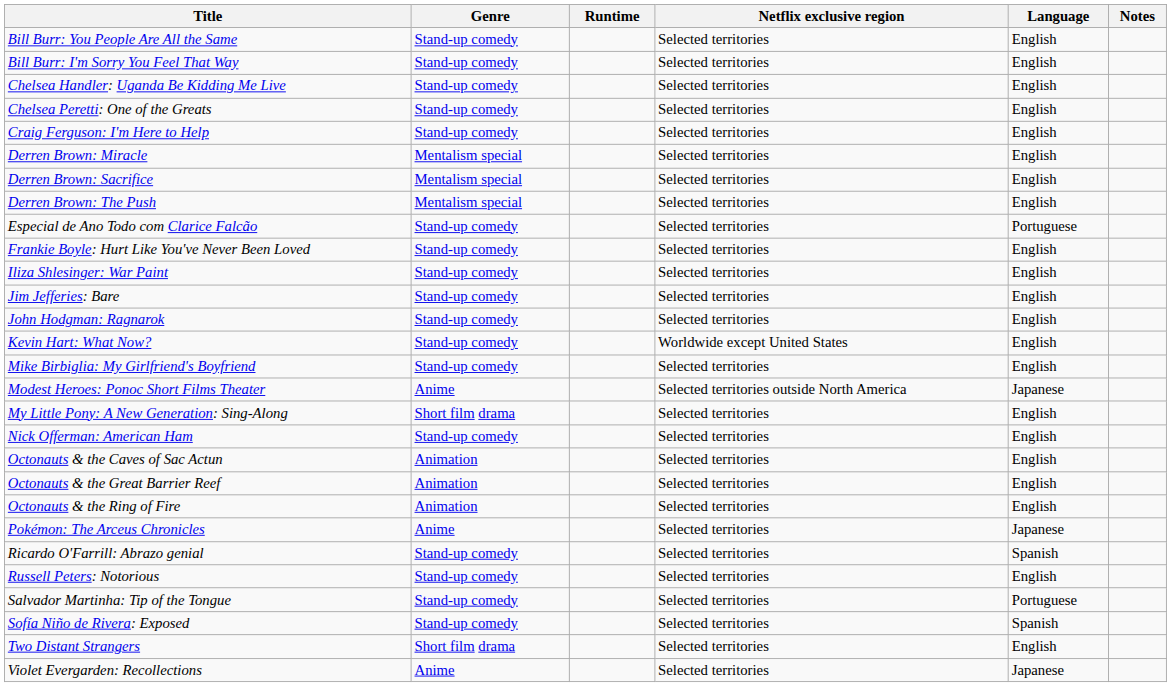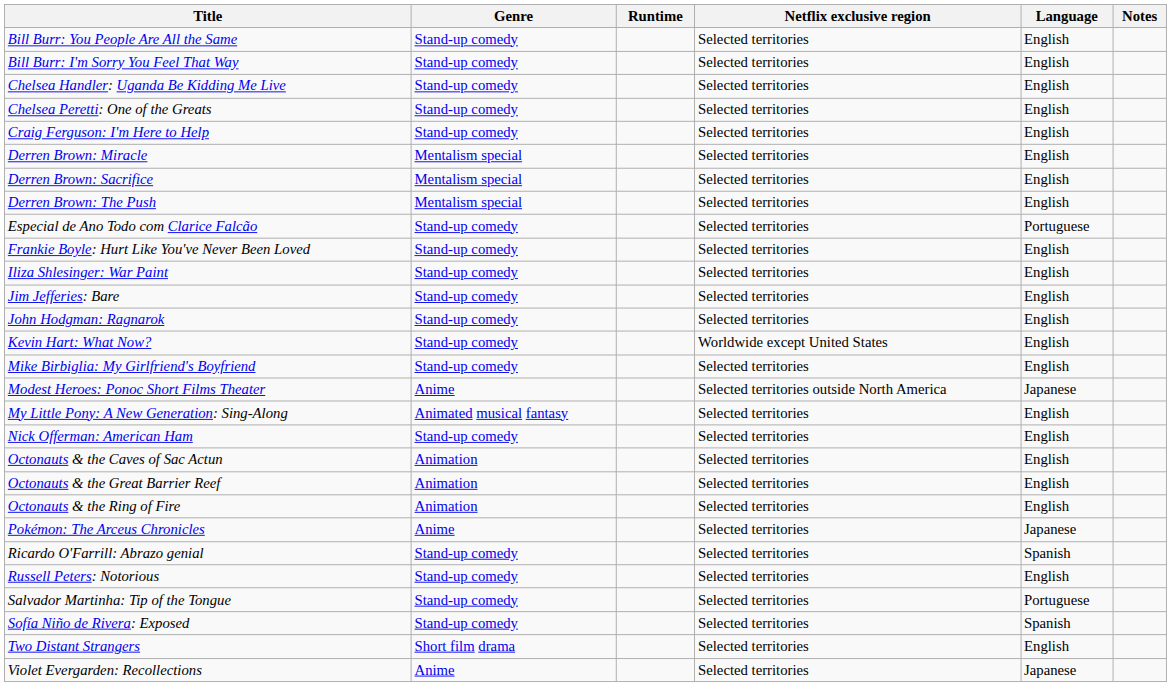My Little Pony: A New Generation: Sing-Along | Genre: Short film drama -> Animated musical fantasy
